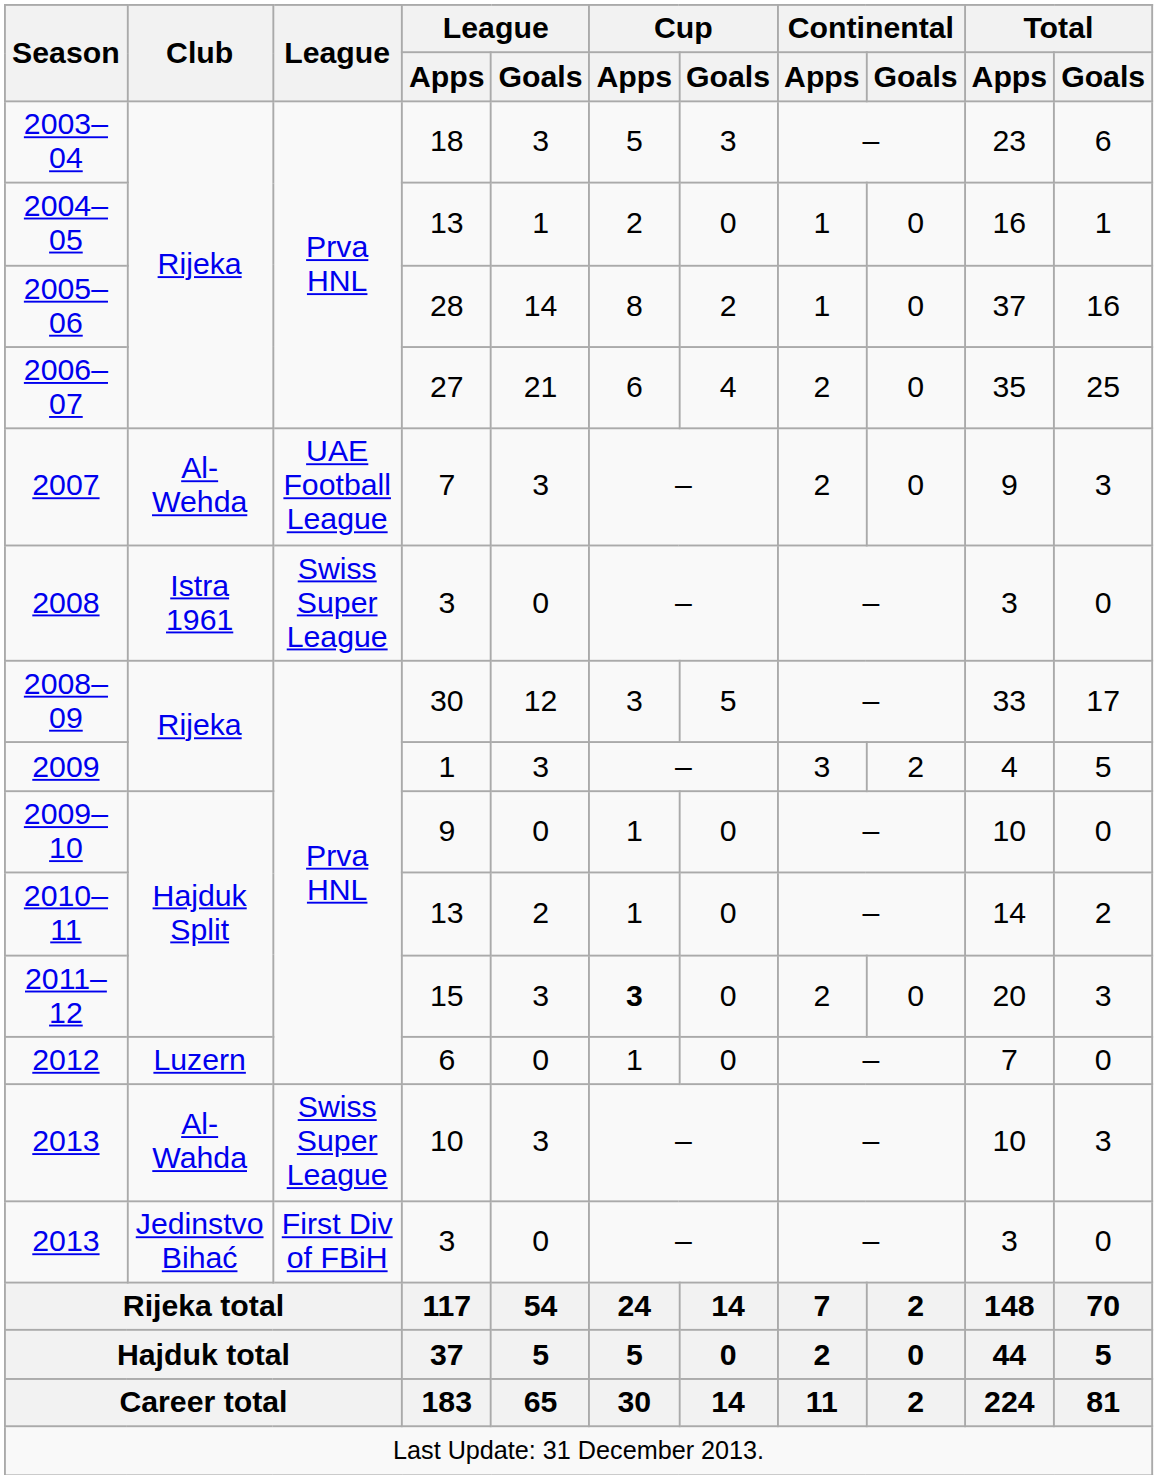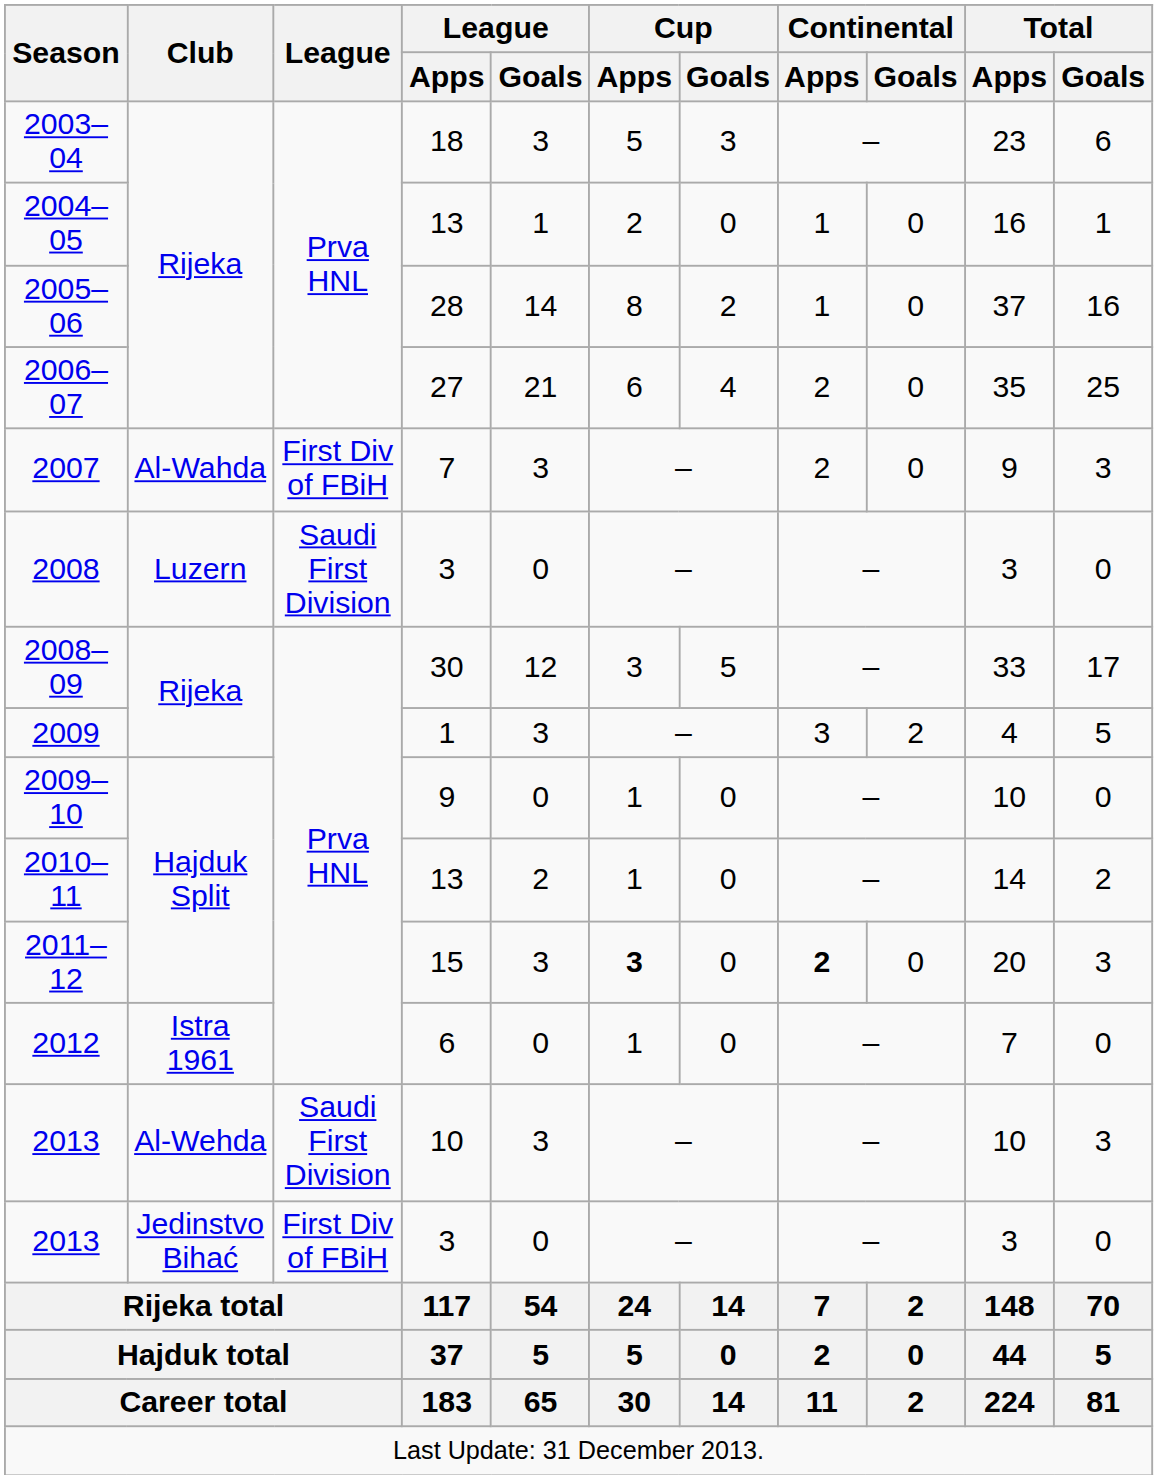2007 | Club: Al-Wehda -> Al-Wahda
2007 | League: UAE Football League -> First Div of FBiH
2008 | Club: Istra 1961 -> Luzern
2008 | League: Swiss Super League -> Saudi First Division
2011–12 | Continental / Apps: normal -> bold
2012 | Club: Luzern -> Istra 1961
2013 / 10 | Club: Al-Wahda -> Al-Wehda
2013 / 10 | League: Swiss Super League -> Saudi First Division
